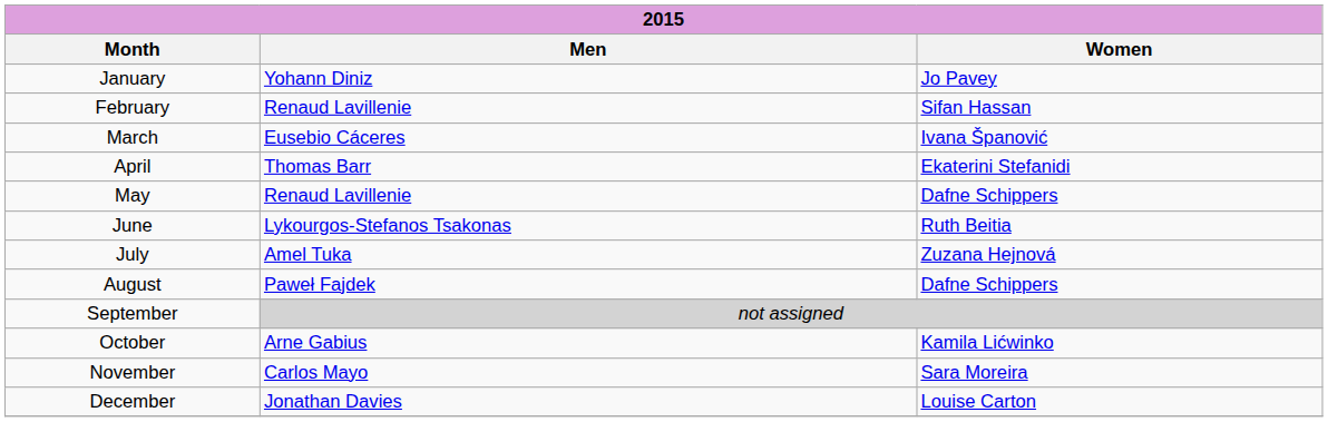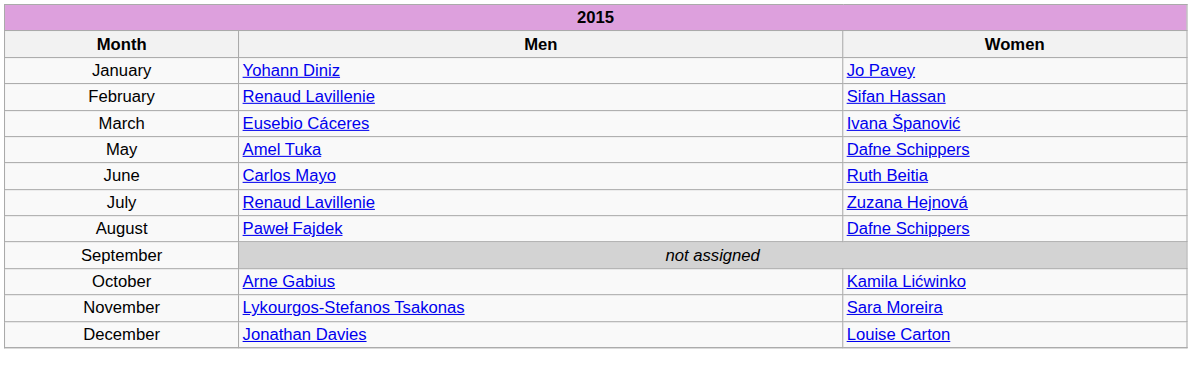- row: April | Thomas Barr | Ekaterini Stefanidi
May | Men: Renaud Lavillenie -> Amel Tuka
June | Men: Lykourgos-Stefanos Tsakonas -> Carlos Mayo
July | Men: Amel Tuka -> Renaud Lavillenie
November | Men: Carlos Mayo -> Lykourgos-Stefanos Tsakonas
